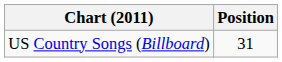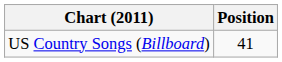US Country Songs (Billboard) | Position: 31 -> 41
